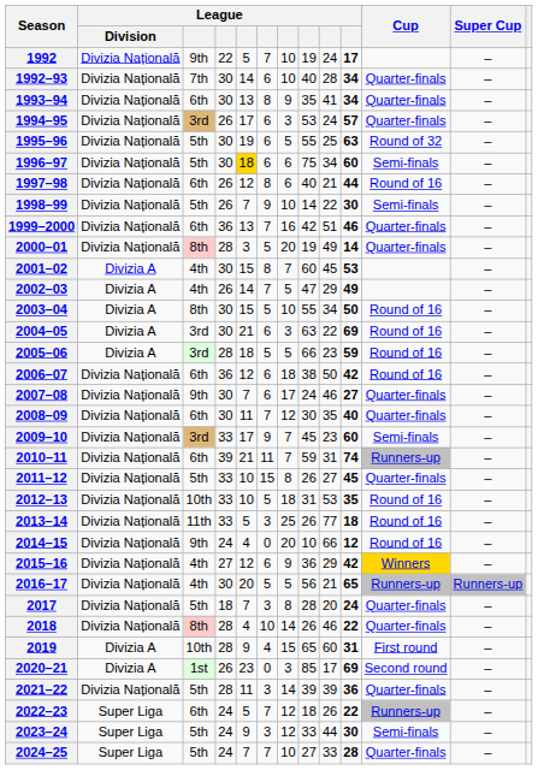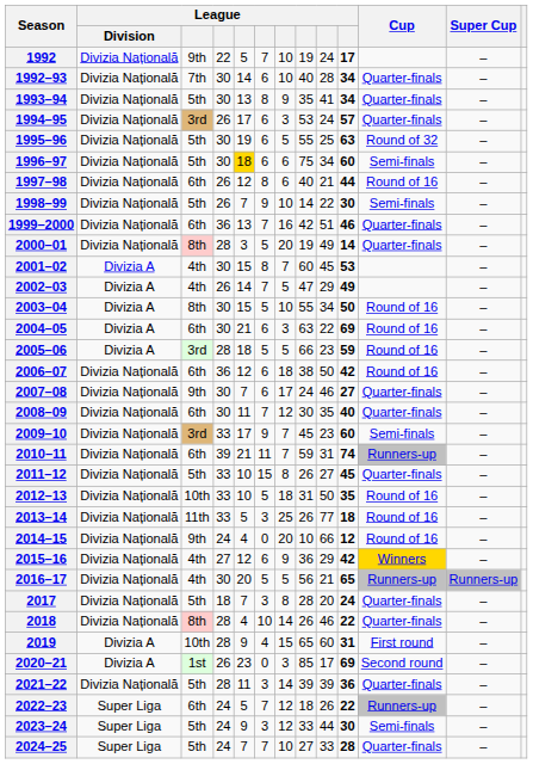1993–94 | column 3: 6th -> 5th
2004–05 | column 3: 3rd -> 6th
2012–13 | column 9: 53 -> 50
